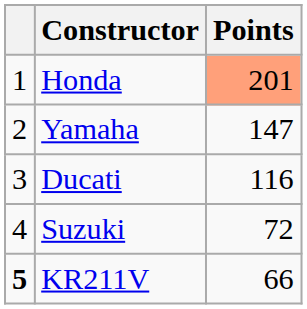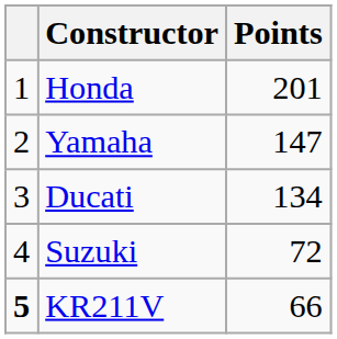Honda | Points: lightsalmon background -> no background
Ducati | Points: 116 -> 134
